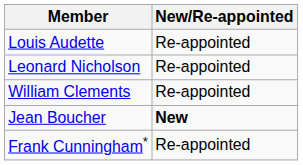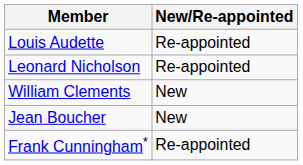William Clements | New/Re-appointed: Re-appointed -> New
Jean Boucher | New/Re-appointed: bold -> normal
